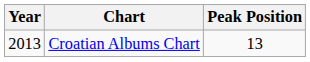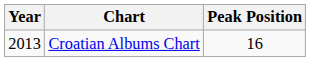Croatian Albums Chart | Peak Position: 13 -> 16
